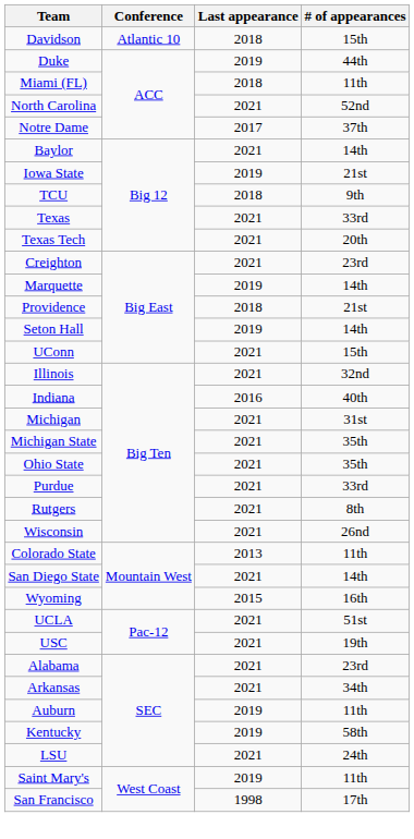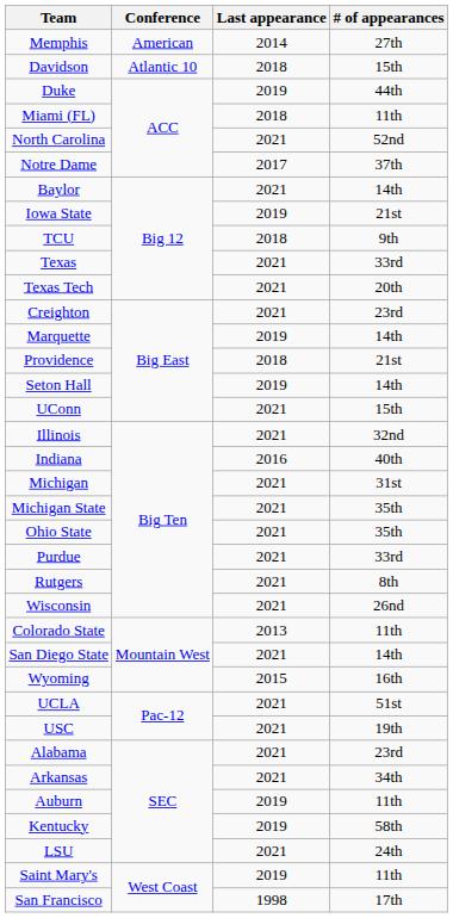+ row: Memphis | American | 2014 | 27th
